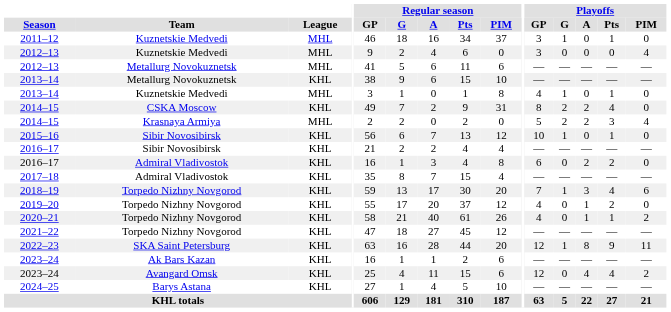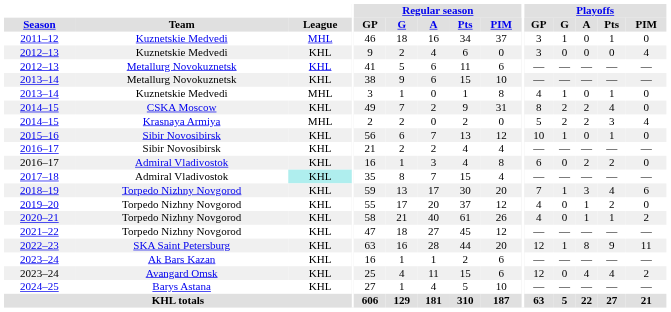2012–13 / Kuznetskie Medvedi | League: MHL -> KHL
2012–13 / Metallurg Novokuznetsk | League: MHL -> KHL
2017–18 | League: no background -> paleturquoise background
